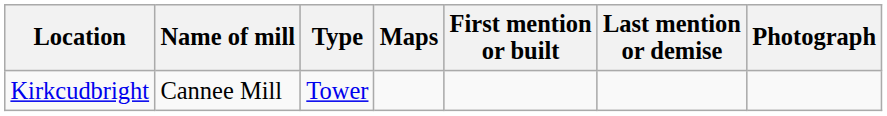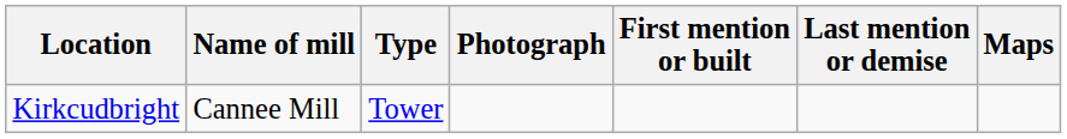columns swapped: Maps <-> Photograph
